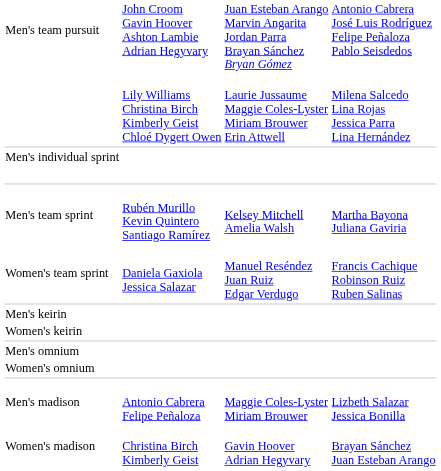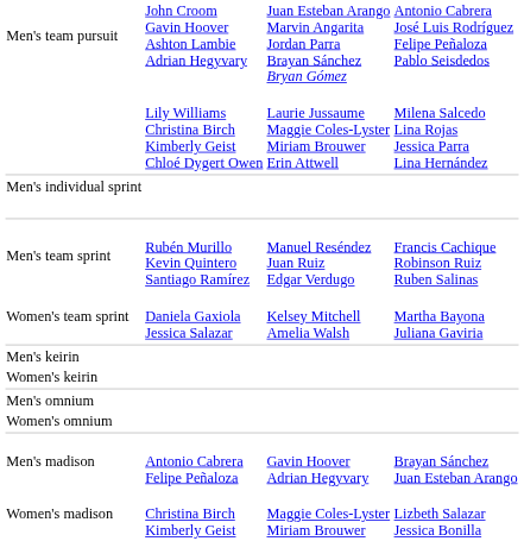Men's team sprint | column 3: Kelsey Mitchell Amelia Walsh -> Manuel Reséndez Juan Ruiz Edgar Verdugo
Men's team sprint | column 4: Martha Bayona Juliana Gaviria -> Francis Cachique Robinson Ruiz Ruben Salinas
Women's team sprint | column 3: Manuel Reséndez Juan Ruiz Edgar Verdugo -> Kelsey Mitchell Amelia Walsh
Women's team sprint | column 4: Francis Cachique Robinson Ruiz Ruben Salinas -> Martha Bayona Juliana Gaviria
Men's madison | column 3: Maggie Coles-Lyster Miriam Brouwer -> Gavin Hoover Adrian Hegyvary
Men's madison | column 4: Lizbeth Salazar Jessica Bonilla -> Brayan Sánchez Juan Esteban Arango
Women's madison | column 3: Gavin Hoover Adrian Hegyvary -> Maggie Coles-Lyster Miriam Brouwer
Women's madison | column 4: Brayan Sánchez Juan Esteban Arango -> Lizbeth Salazar Jessica Bonilla
